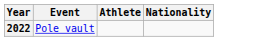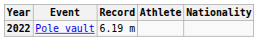+ column: Record | 6.19 m
